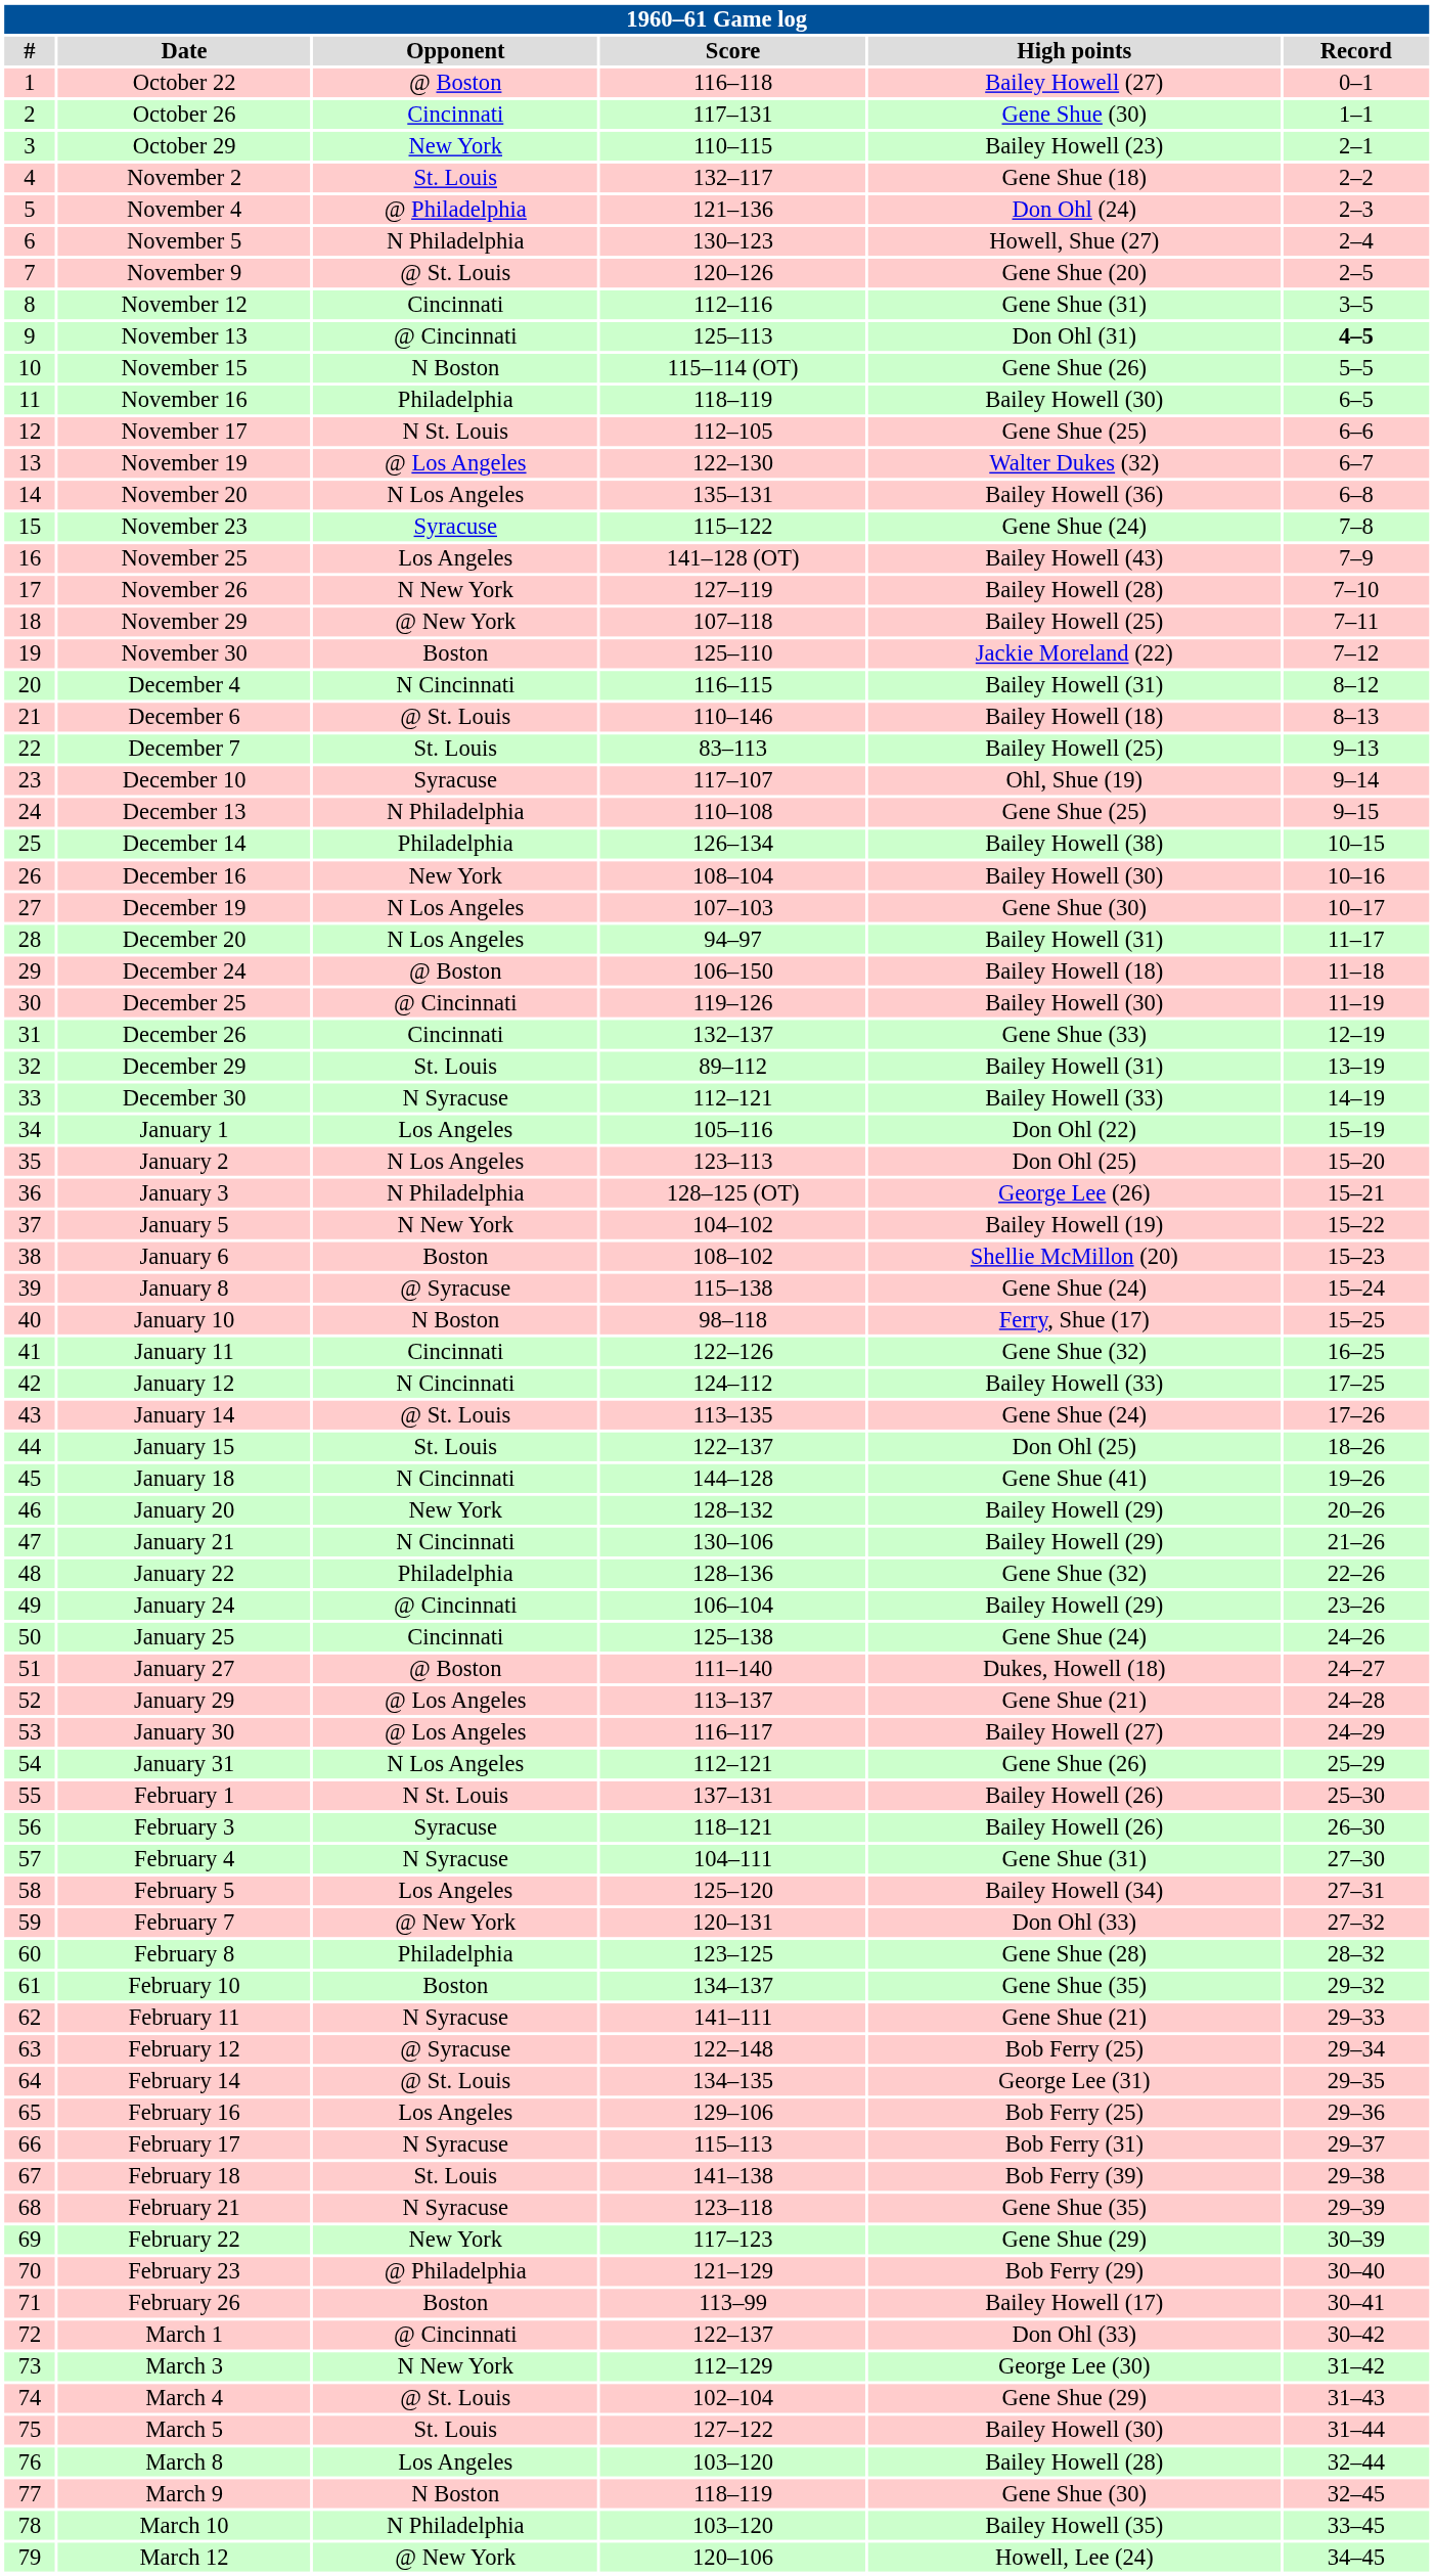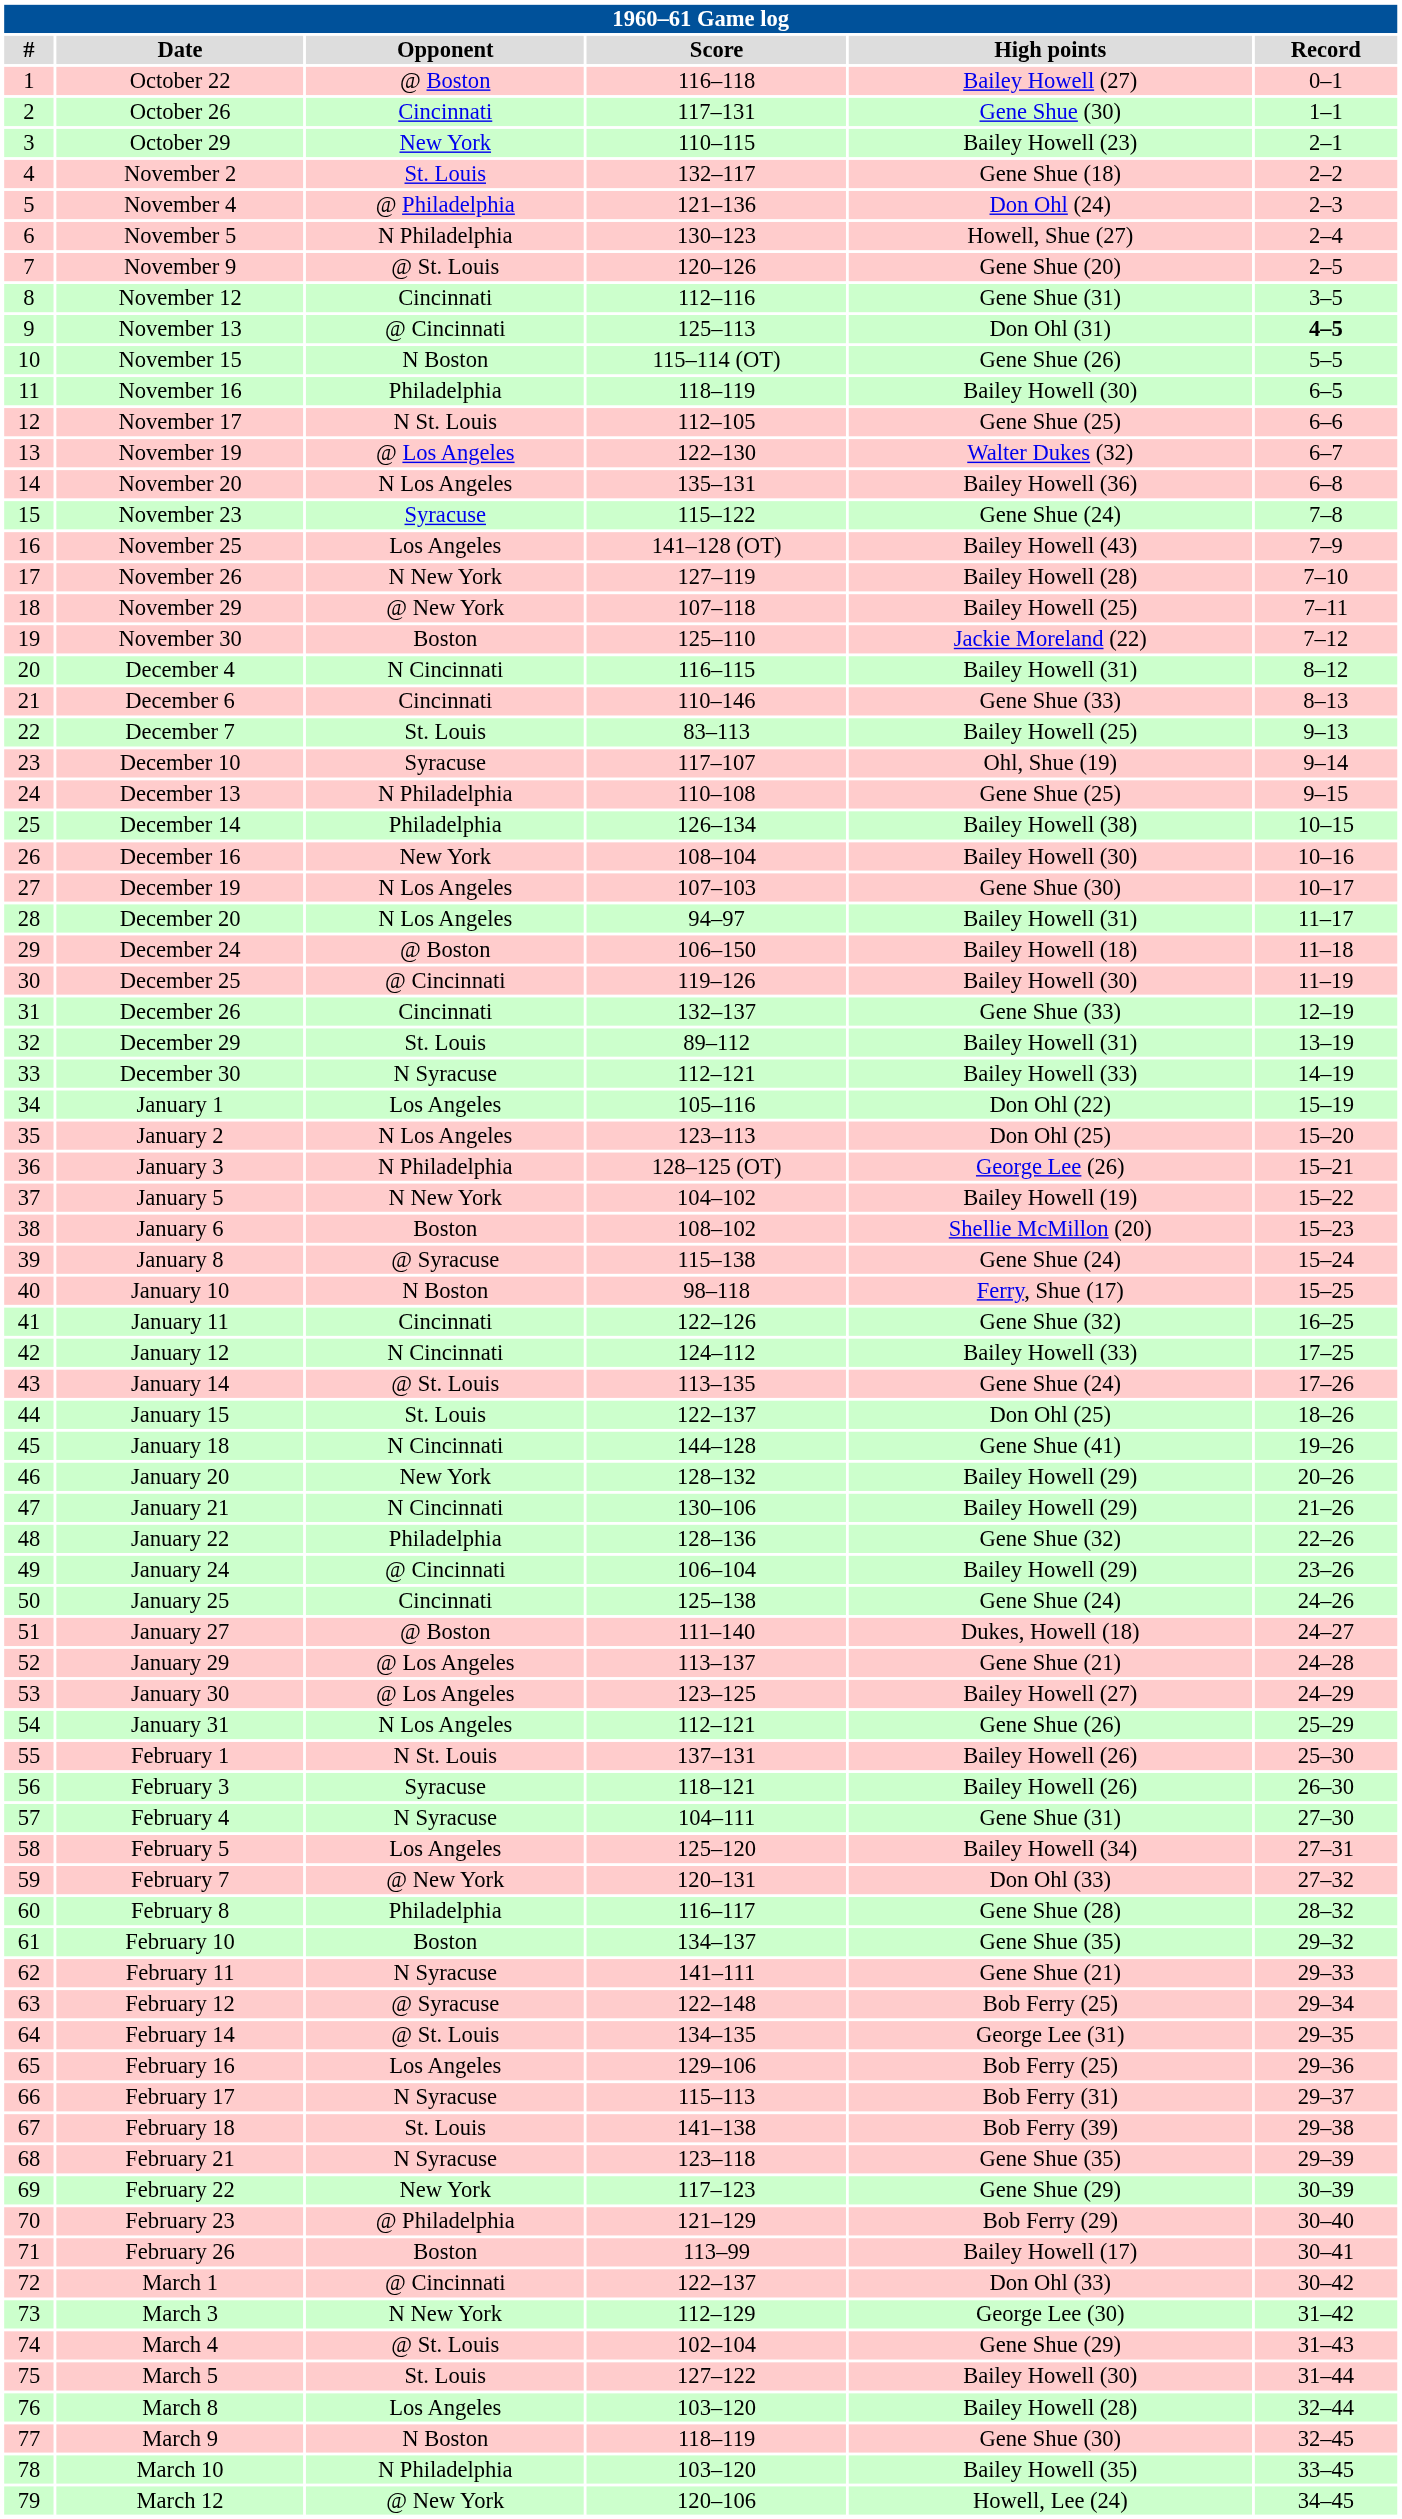December 6 | Opponent: @ St. Louis -> Cincinnati
December 6 | High points: Bailey Howell (18) -> Gene Shue (33)
January 30 | Score: 116–117 -> 123–125
February 8 | Score: 123–125 -> 116–117
